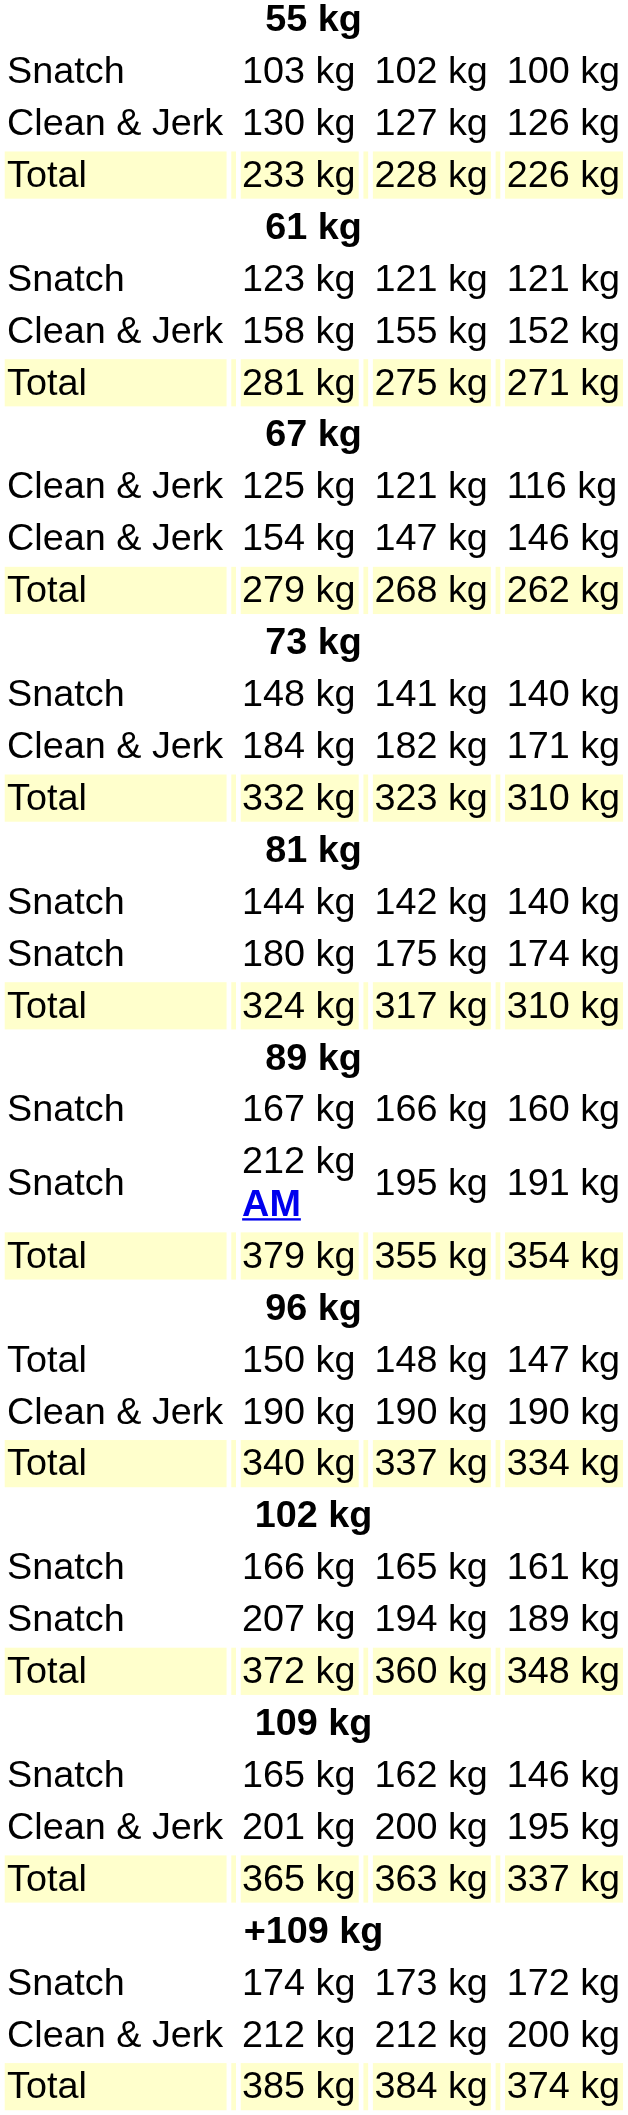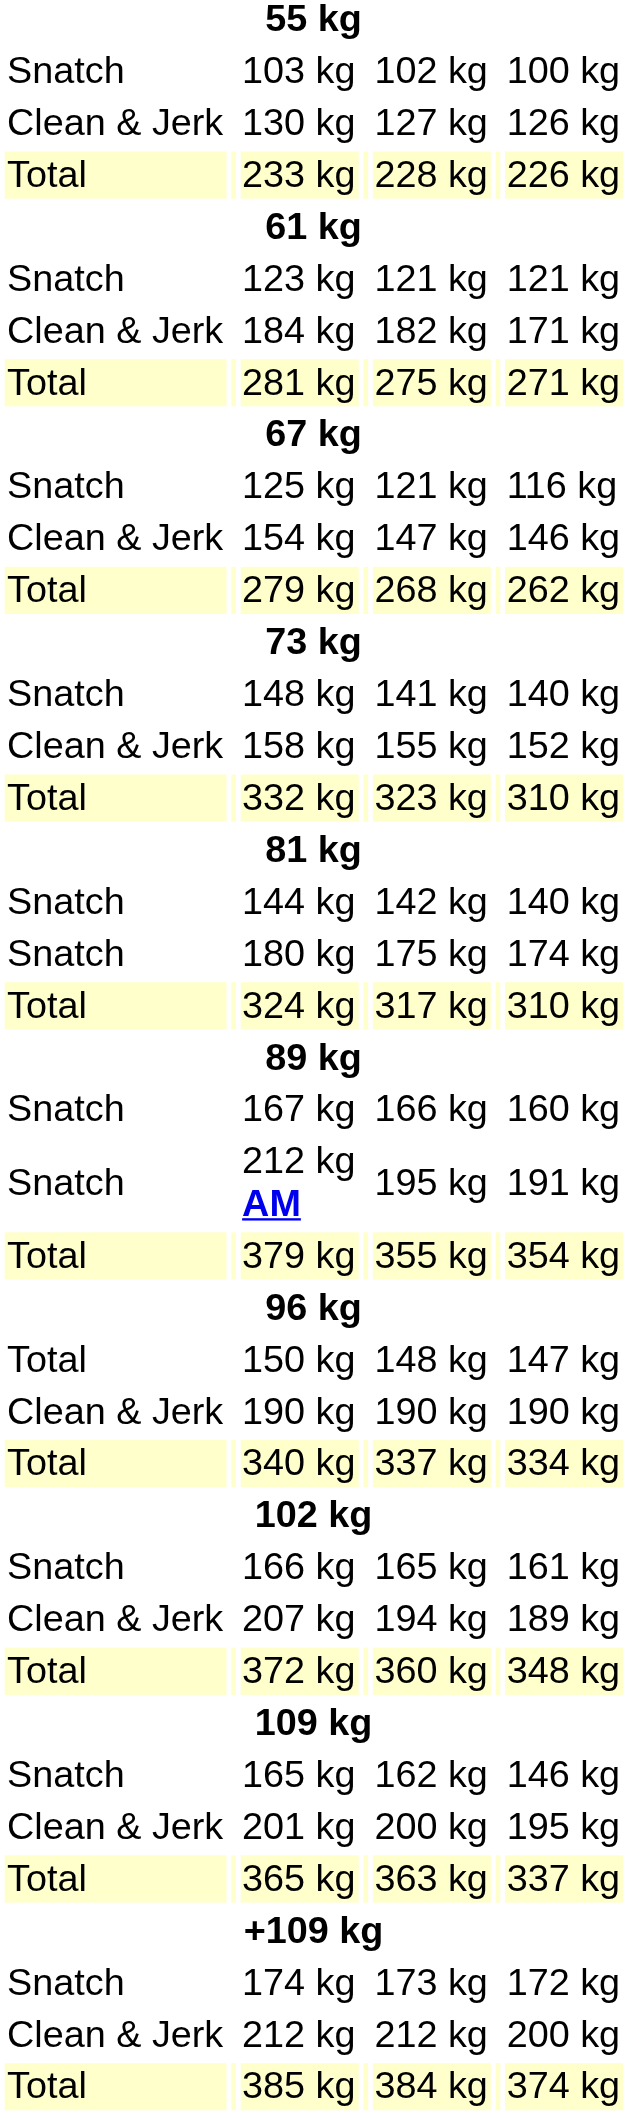rows swapped: 158 kg <-> 184 kg
125 kg | column 1: Clean & Jerk -> Snatch
207 kg | column 1: Snatch -> Clean & Jerk
